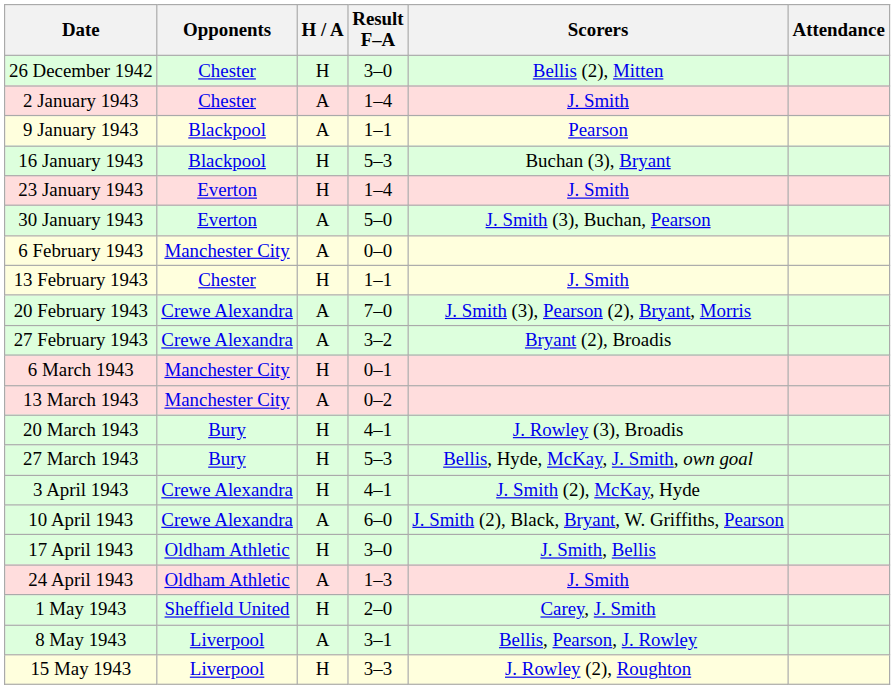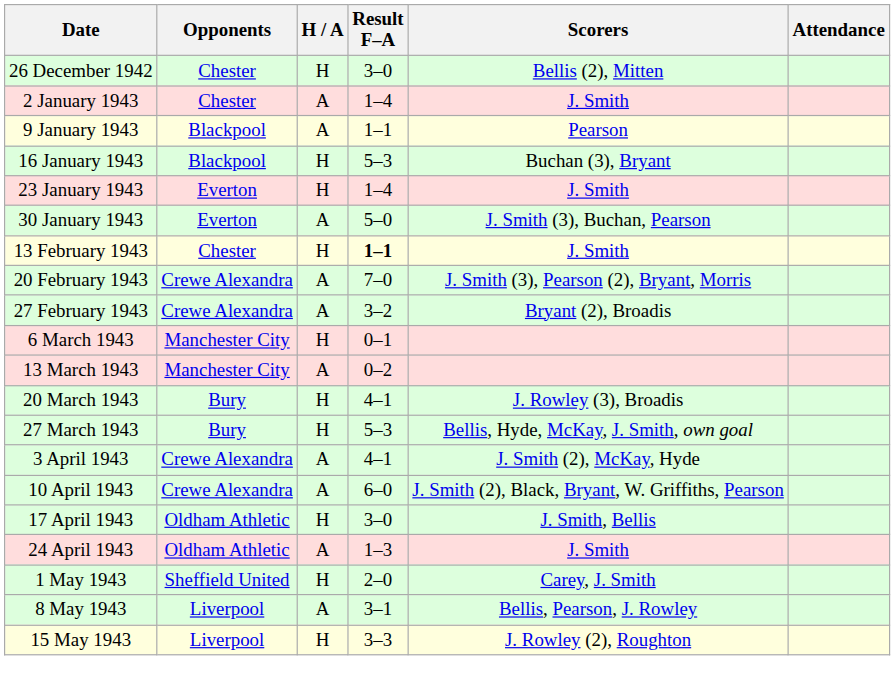- row: 6 February 1943 | Manchester City | A | 0–0
13 February 1943 | Result F–A: normal -> bold
3 April 1943 | H / A: H -> A
